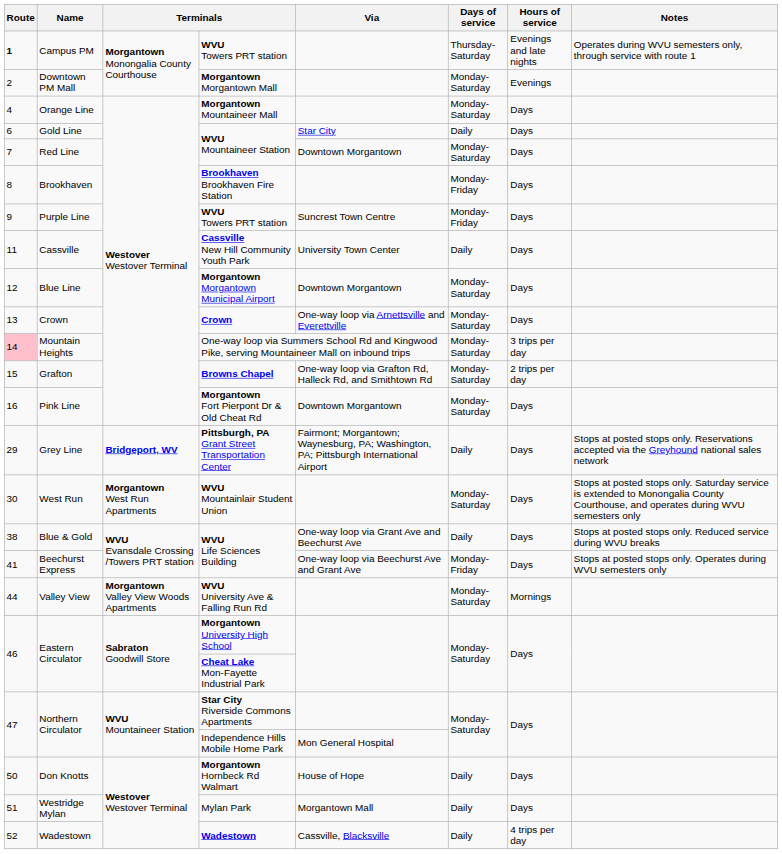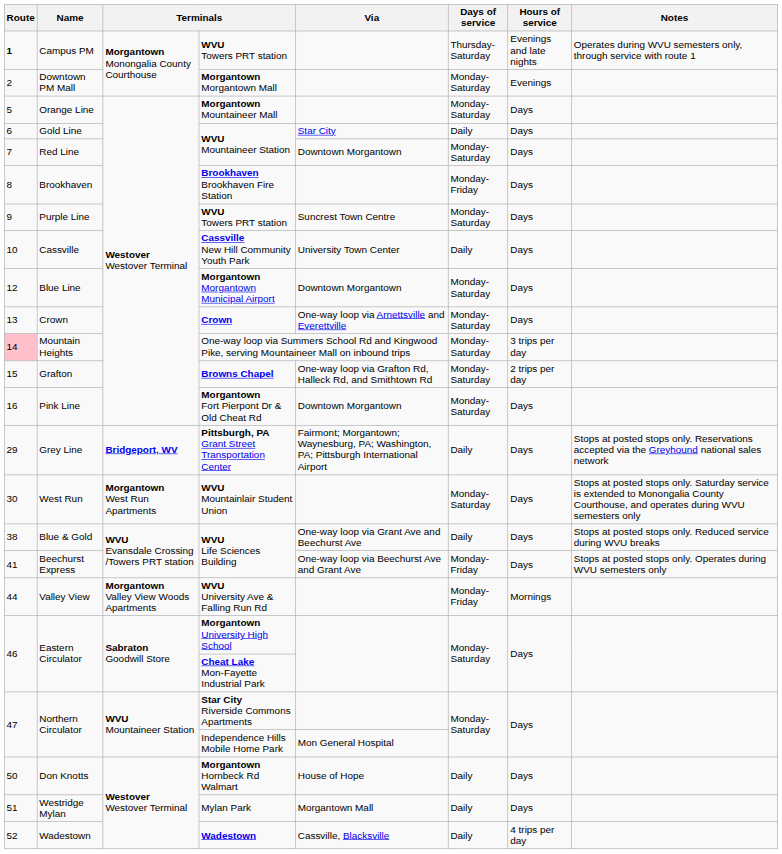Orange Line | Route: 4 -> 5
Purple Line | Days of service: Monday-Friday -> Monday-Saturday
Cassville | Route: 11 -> 10
Valley View | Days of service: Monday-Saturday -> Monday-Friday
